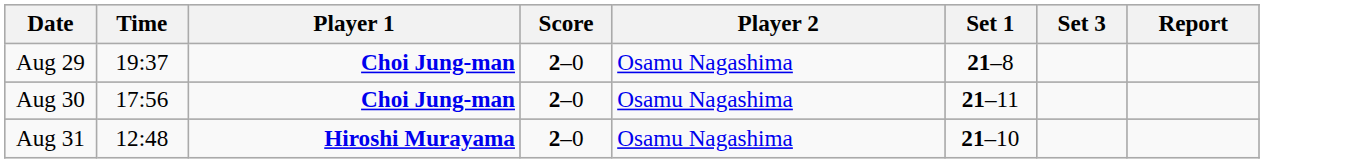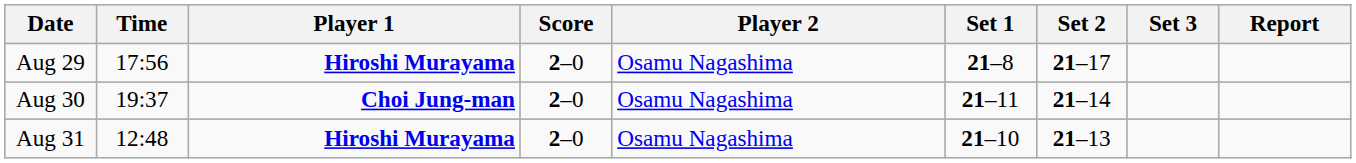+ column: Set 2 | 21–17 | 21–14 | 21–13
Aug 29 | Time: 19:37 -> 17:56
Aug 29 | Player 1: Choi Jung-man -> Hiroshi Murayama
Aug 30 | Time: 17:56 -> 19:37
